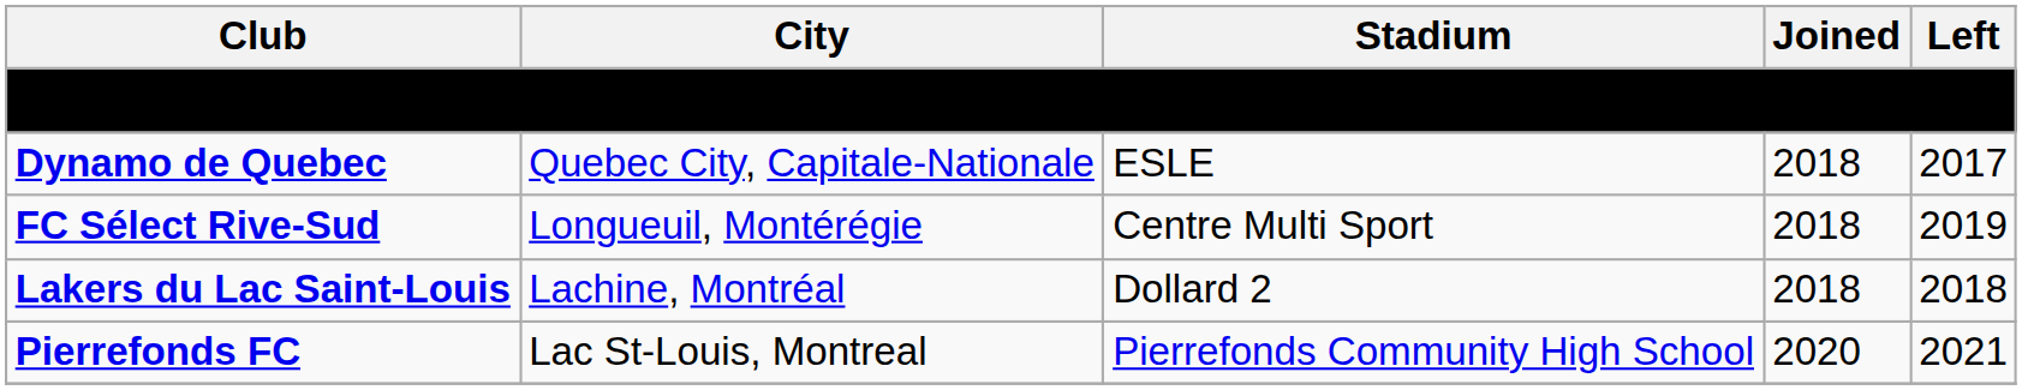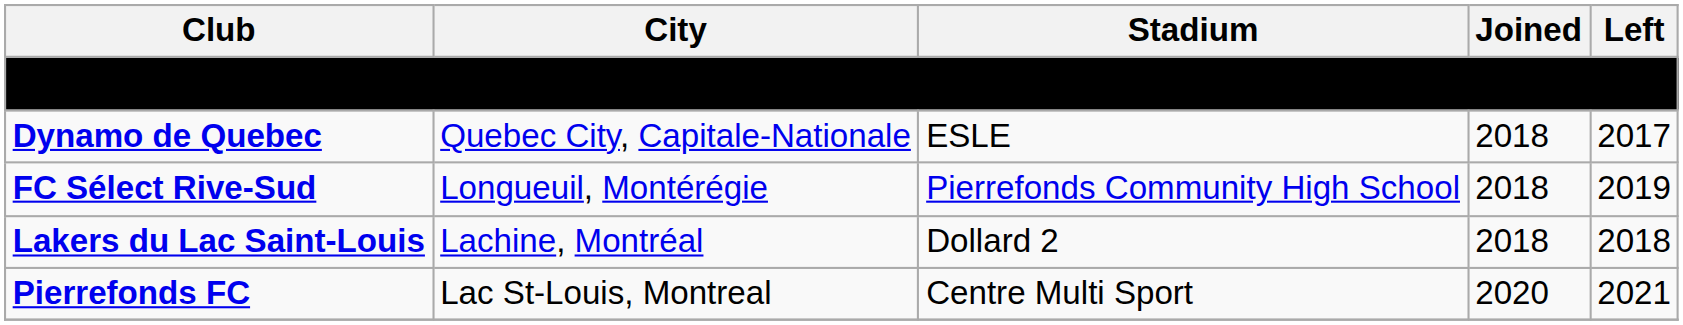FC Sélect Rive-Sud | Stadium: Centre Multi Sport -> Pierrefonds Community High School
Pierrefonds FC | Stadium: Pierrefonds Community High School -> Centre Multi Sport
